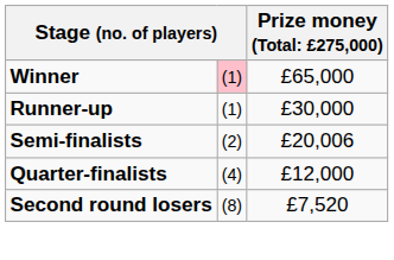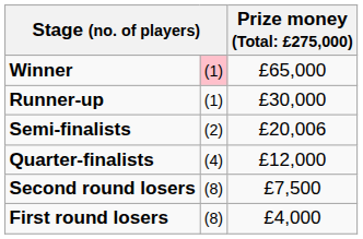Second round losers | column 3: £7,520 -> £7,500
+ row: First round losers | (8) | £4,000
